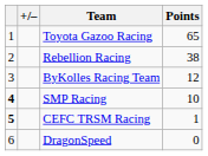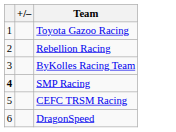- column: Points | 65 | 38 | 12 | 10 | 1 | 0
CEFC TRSM Racing | column 1: bold -> normal
